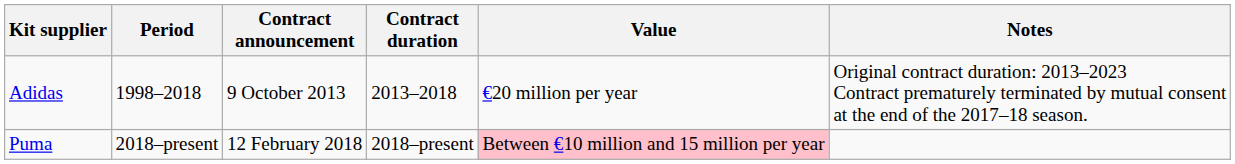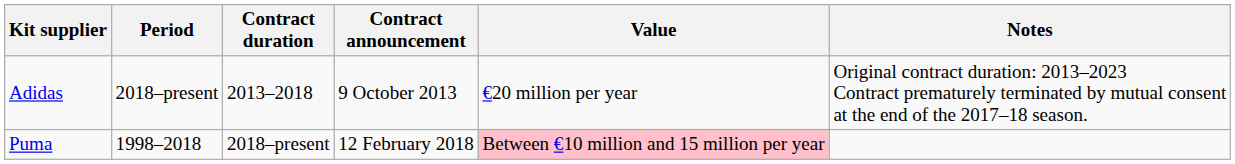columns swapped: Contract announcement <-> Contract duration
Adidas | Period: 1998–2018 -> 2018–present
Puma | Period: 2018–present -> 1998–2018
